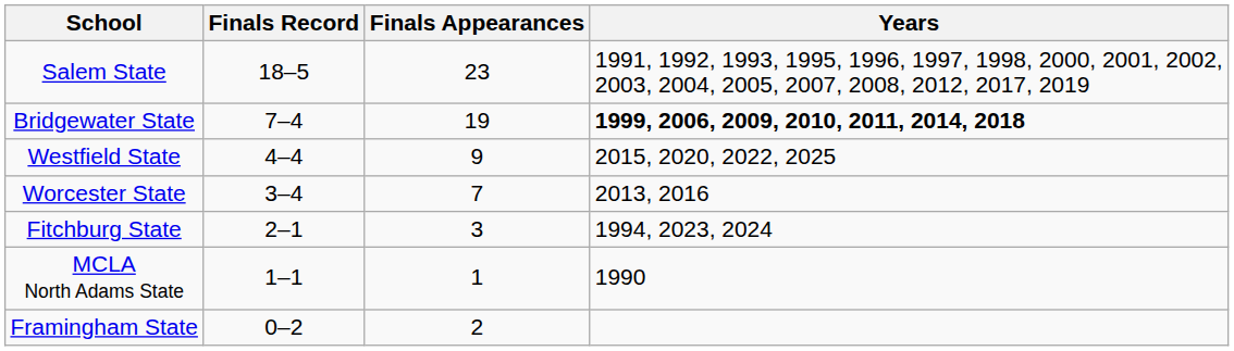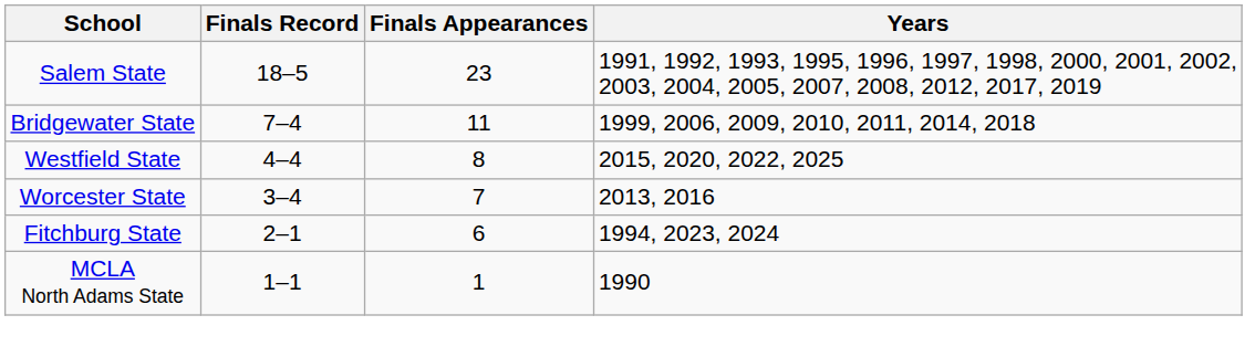Bridgewater State | Finals Appearances: 19 -> 11
Bridgewater State | Years: bold -> normal
Westfield State | Finals Appearances: 9 -> 8
Fitchburg State | Finals Appearances: 3 -> 6
- row: Framingham State | 0–2 | 2
